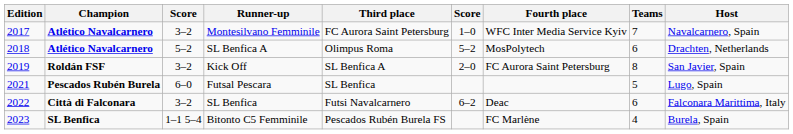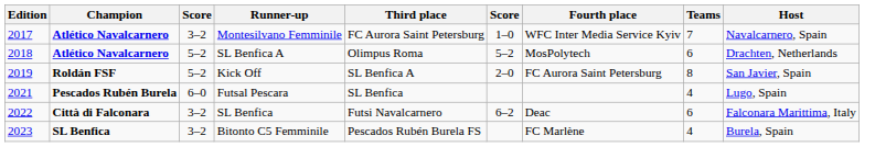Kick Off | column 3: 3–2 -> 5–2
Futsal Pescara | Teams: 5 -> 4
Bitonto C5 Femminile | column 3: 1–1 5–4 -> 3–2
